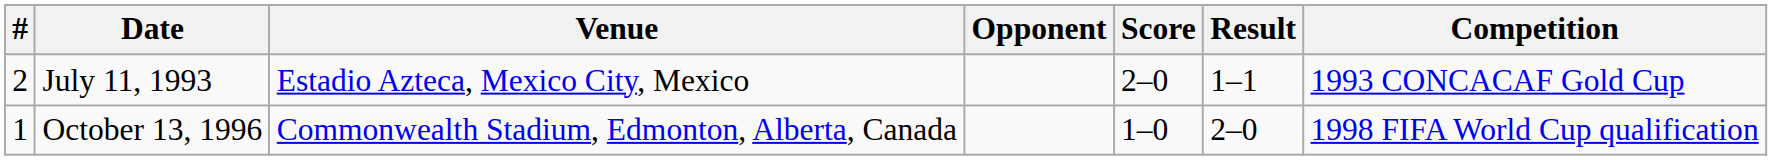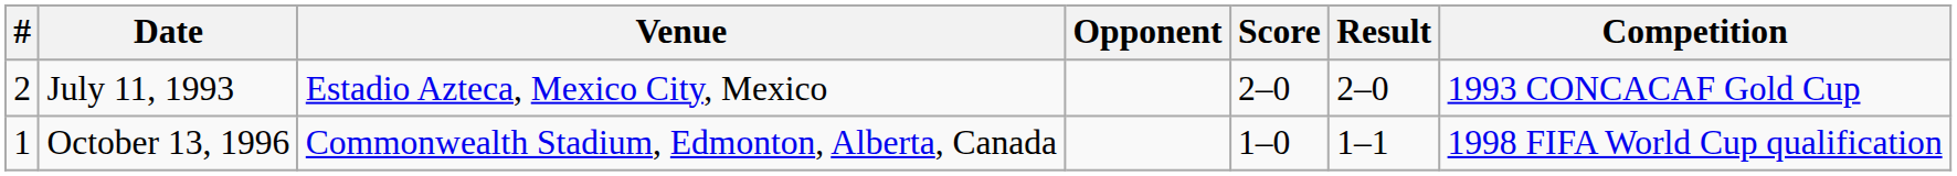July 11, 1993 | Result: 1–1 -> 2–0
October 13, 1996 | Result: 2–0 -> 1–1
